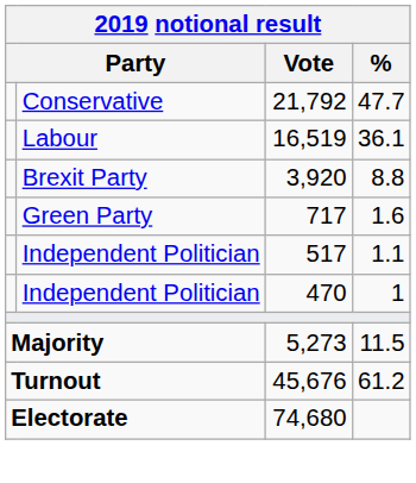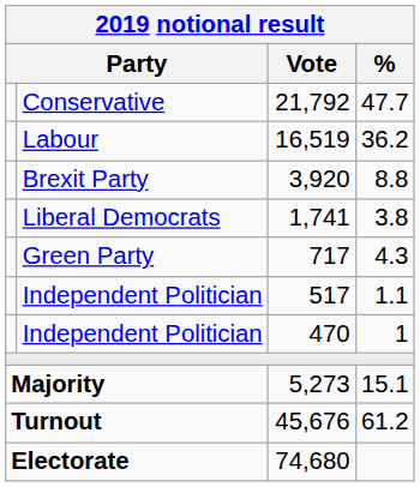Labour | %: 36.1 -> 36.2
+ row: Liberal Democrats | 1,741 | 3.8
Green Party | %: 1.6 -> 4.3
Majority | %: 11.5 -> 15.1
